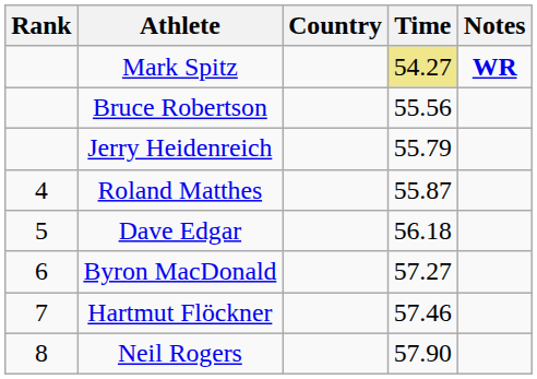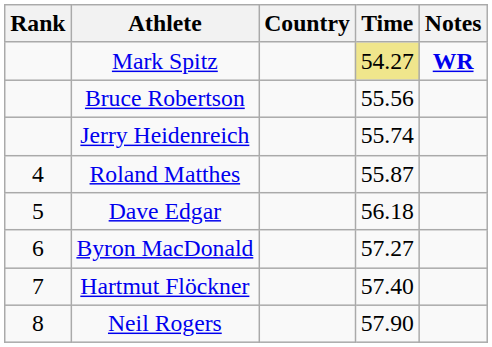Jerry Heidenreich | Time: 55.79 -> 55.74
Hartmut Flöckner | Time: 57.46 -> 57.40
